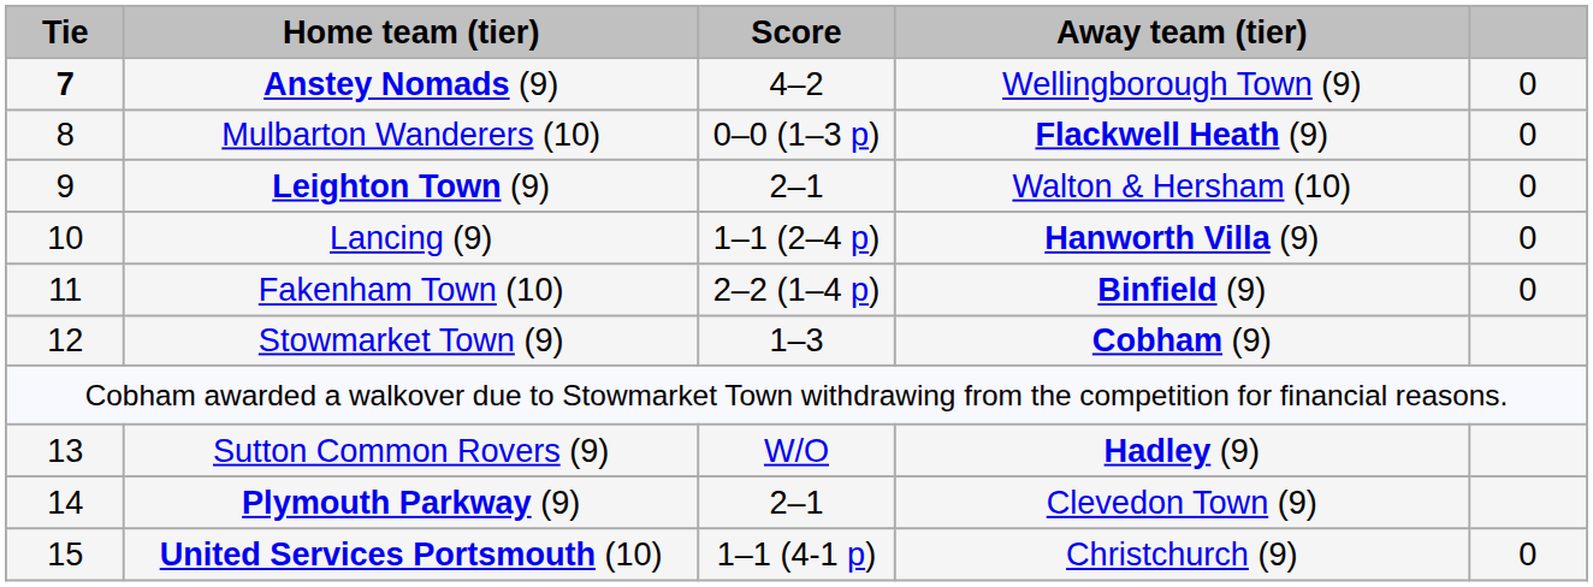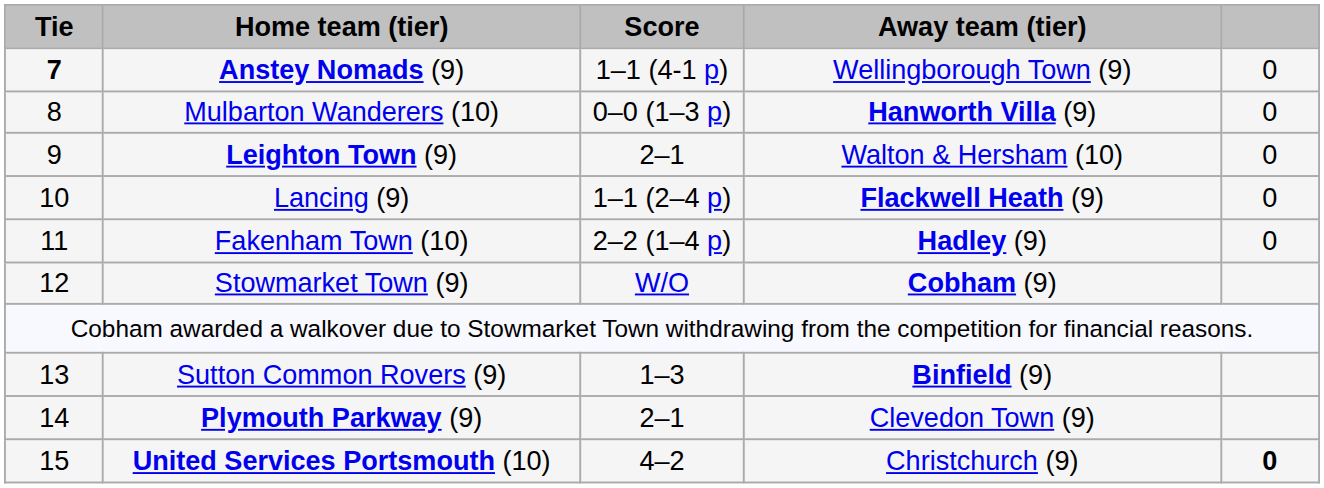Anstey Nomads (9) | Score: 4–2 -> 1–1 (4-1 p)
Mulbarton Wanderers (10) | Away team (tier): Flackwell Heath (9) -> Hanworth Villa (9)
Lancing (9) | Away team (tier): Hanworth Villa (9) -> Flackwell Heath (9)
Fakenham Town (10) | Away team (tier): Binfield (9) -> Hadley (9)
Stowmarket Town (9) | Score: 1–3 -> W/O
Sutton Common Rovers (9) | Score: W/O -> 1–3
Sutton Common Rovers (9) | Away team (tier): Hadley (9) -> Binfield (9)
United Services Portsmouth (10) | Score: 1–1 (4-1 p) -> 4–2
United Services Portsmouth (10) | column 5: normal -> bold
